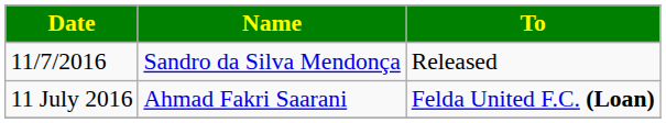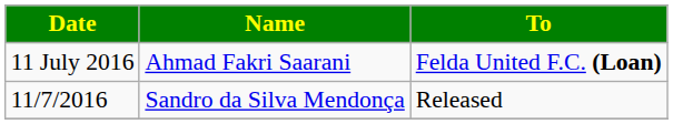rows swapped: 11 July 2016 <-> 11/7/2016
